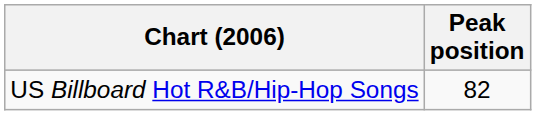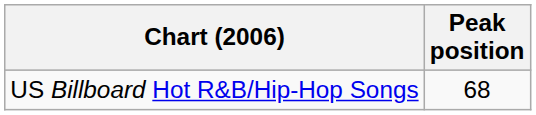US Billboard Hot R&B/Hip-Hop Songs | Peak position: 82 -> 68
